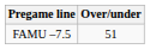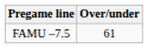FAMU –7.5 | Over/under: 51 -> 61
